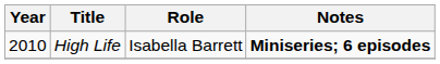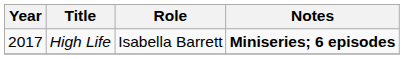High Life | Year: 2010 -> 2017
